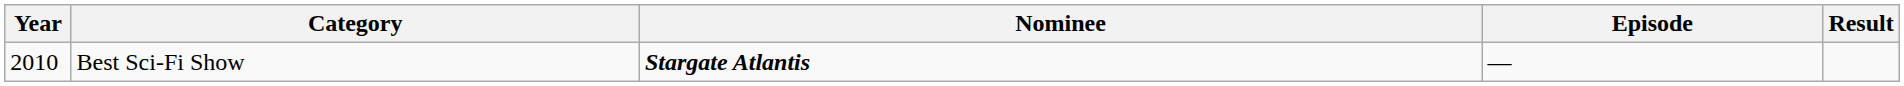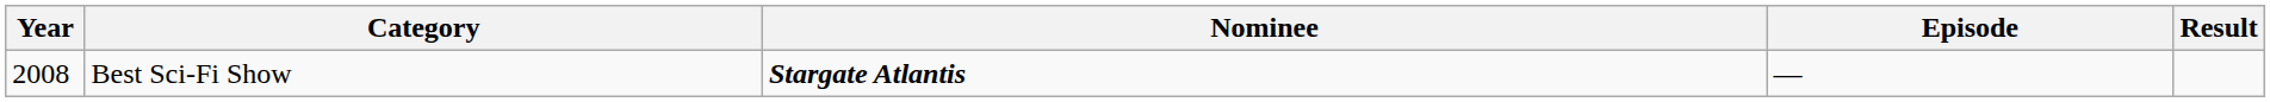Best Sci-Fi Show | Year: 2010 -> 2008
